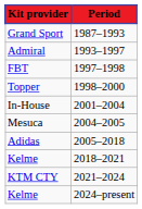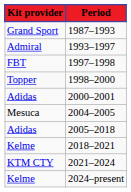+ row: Adidas | 2000–2001
- row: In-House | 2001–2004
